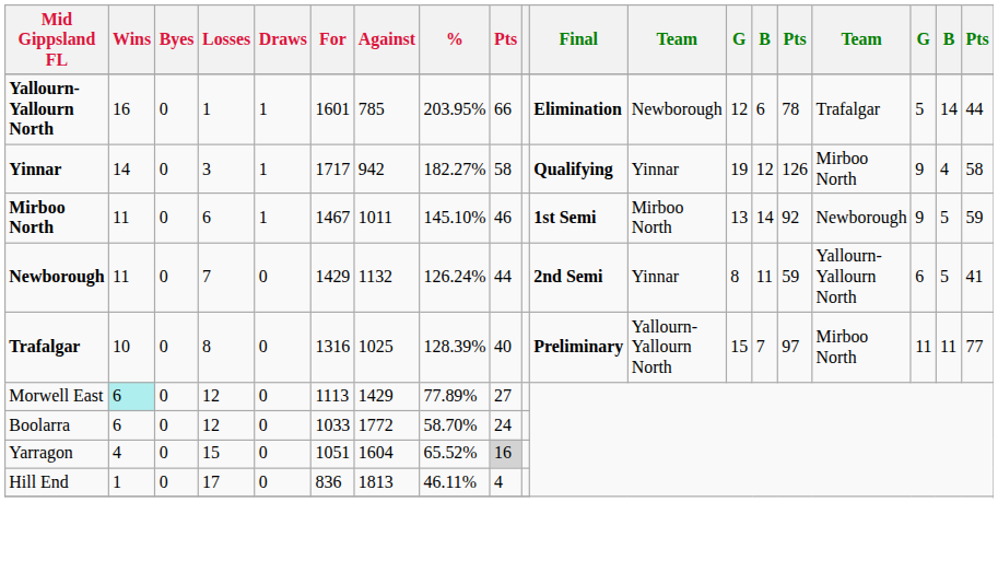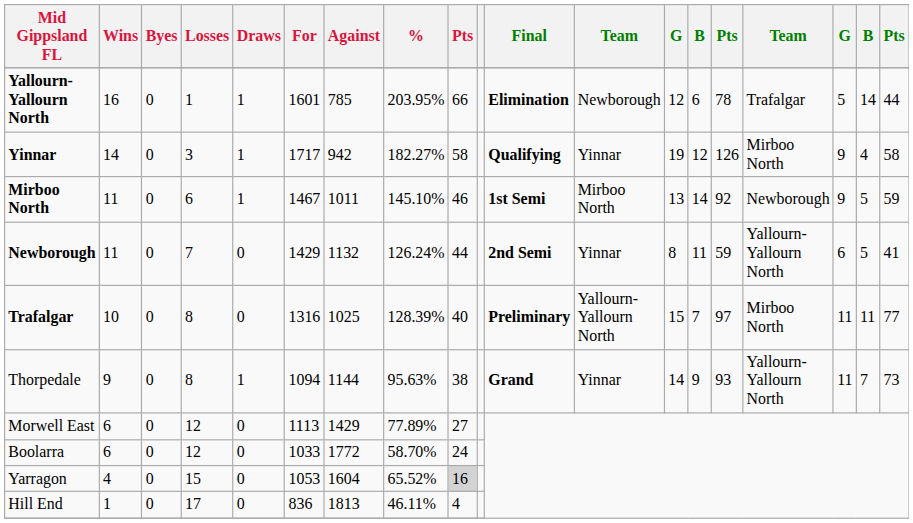+ row: Thorpedale | 9 | 0 | 8 | 1 | 1094 | 1144 | 95.63% | 38 | Grand | Yinnar | 14 | 9 | 93 | Yallourn-Yallourn North | 11 | 7 | 73
Morwell East | Wins: paleturquoise background -> no background
Yarragon | For: 1051 -> 1053
